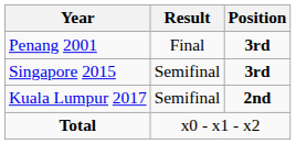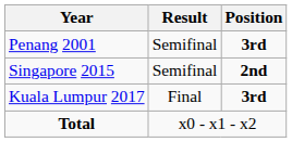Penang 2001 | Result: Final -> Semifinal
Singapore 2015 | Position: 3rd -> 2nd
Kuala Lumpur 2017 | Result: Semifinal -> Final
Kuala Lumpur 2017 | Position: 2nd -> 3rd
